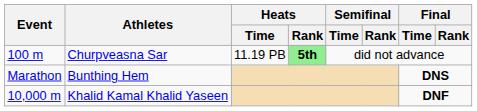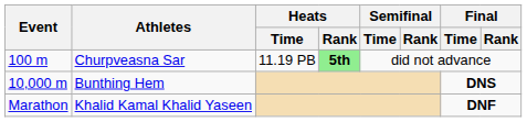Bunthing Hem | Event: Marathon -> 10,000 m
Khalid Kamal Khalid Yaseen | Event: 10,000 m -> Marathon
